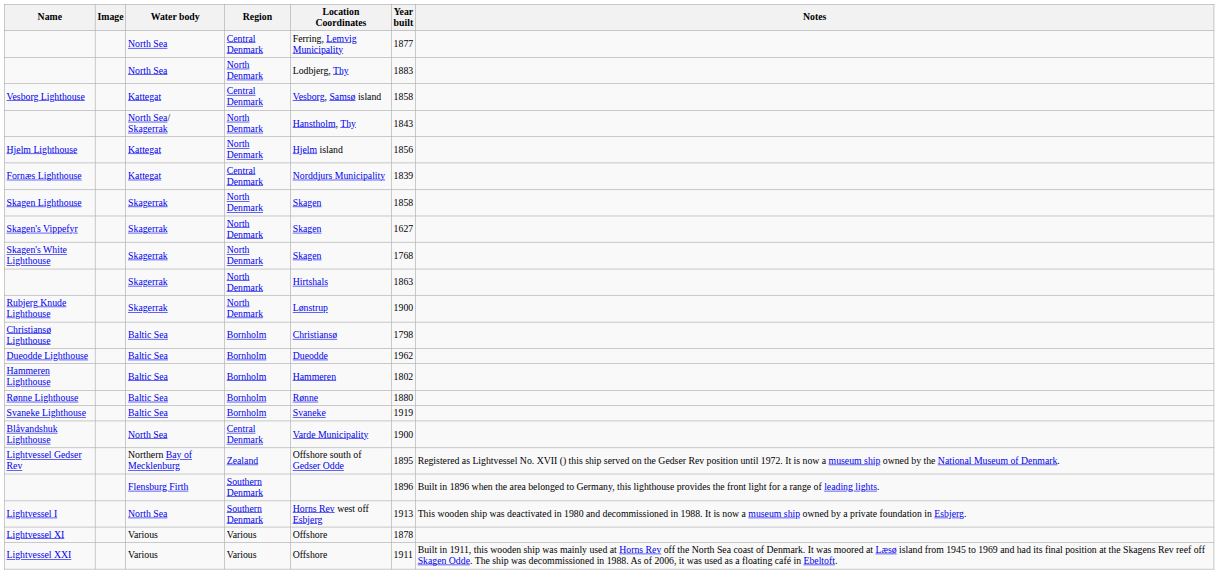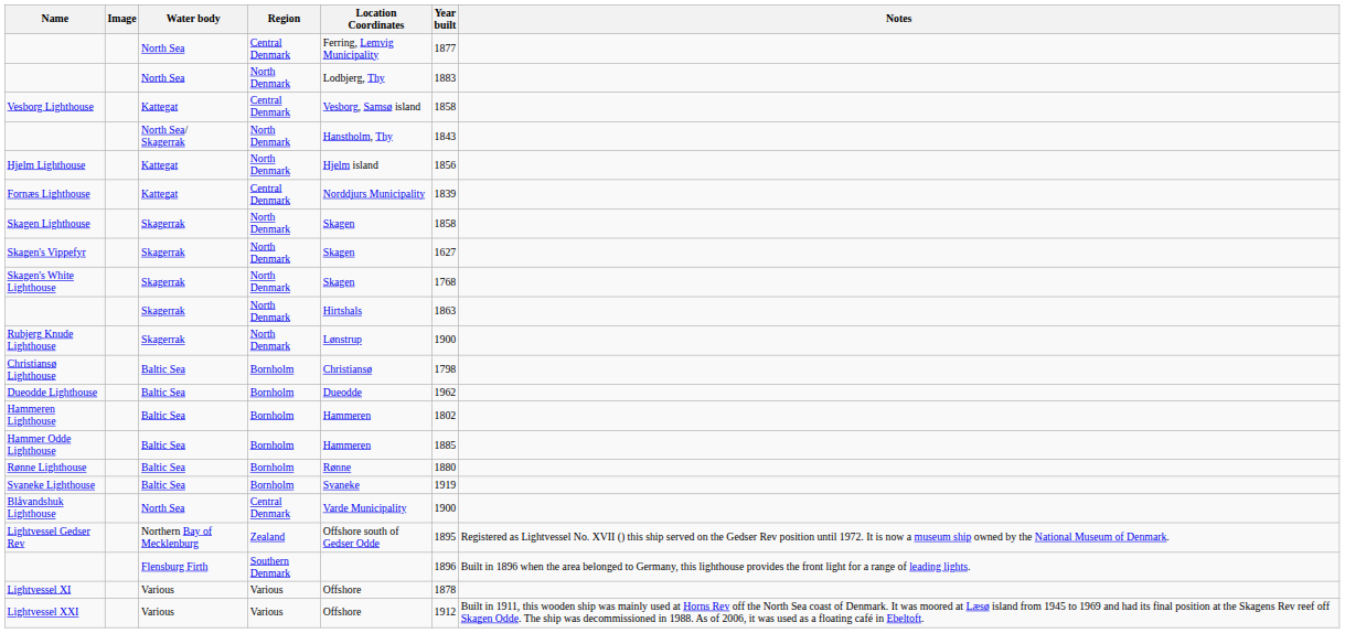+ row: Hammer Odde Lighthouse | Baltic Sea | Bornholm | Hammeren | 1885
- row: Lightvessel I | North Sea | Southern Denmark | Horns Rev west off Esbjerg | 1913 | This wooden ship was deactivated in 1980 and decommissioned in 1988. It is now a museum ship owned by a private foundation in Esbjerg.
Lightvessel XXI | Year built: 1911 -> 1912
